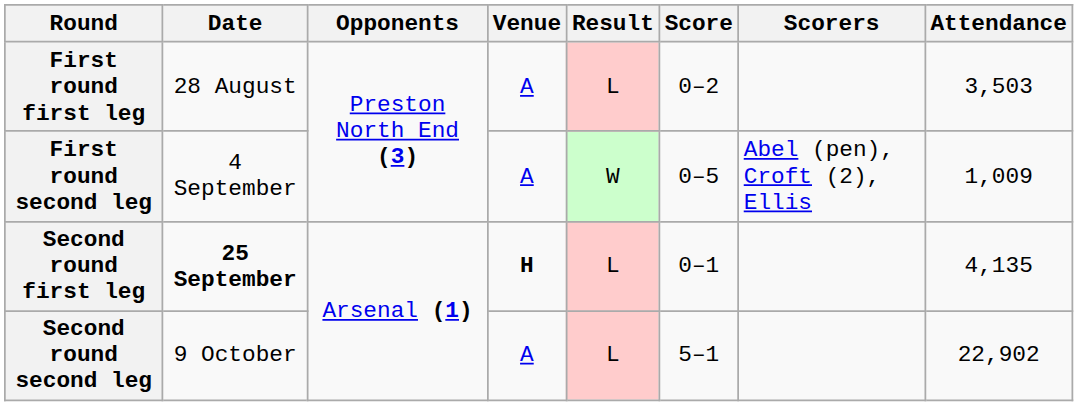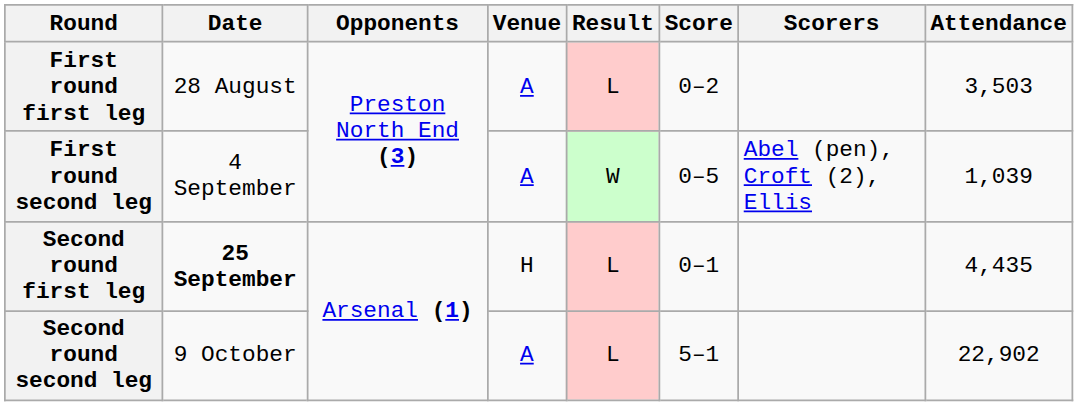First round second leg | Attendance: 1,009 -> 1,039
Second round first leg | Venue: bold -> normal
Second round first leg | Attendance: 4,135 -> 4,435
